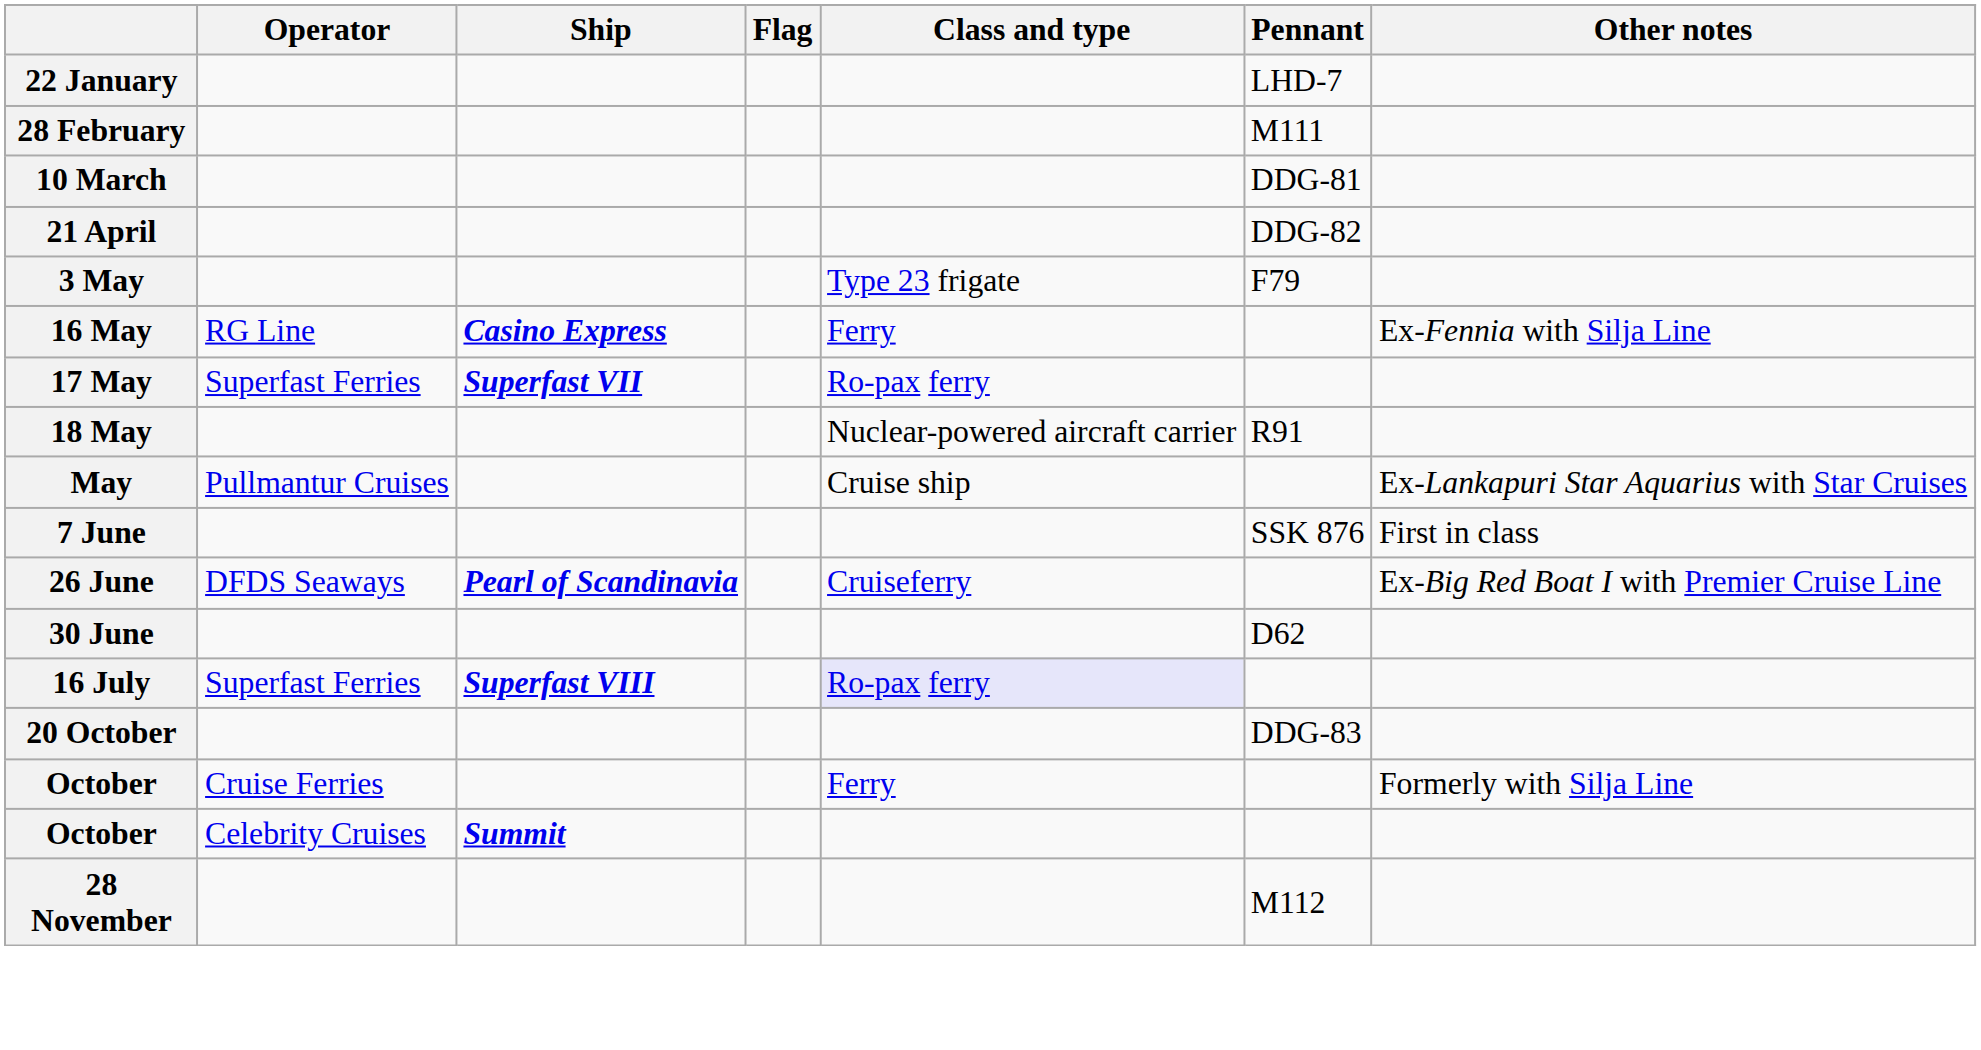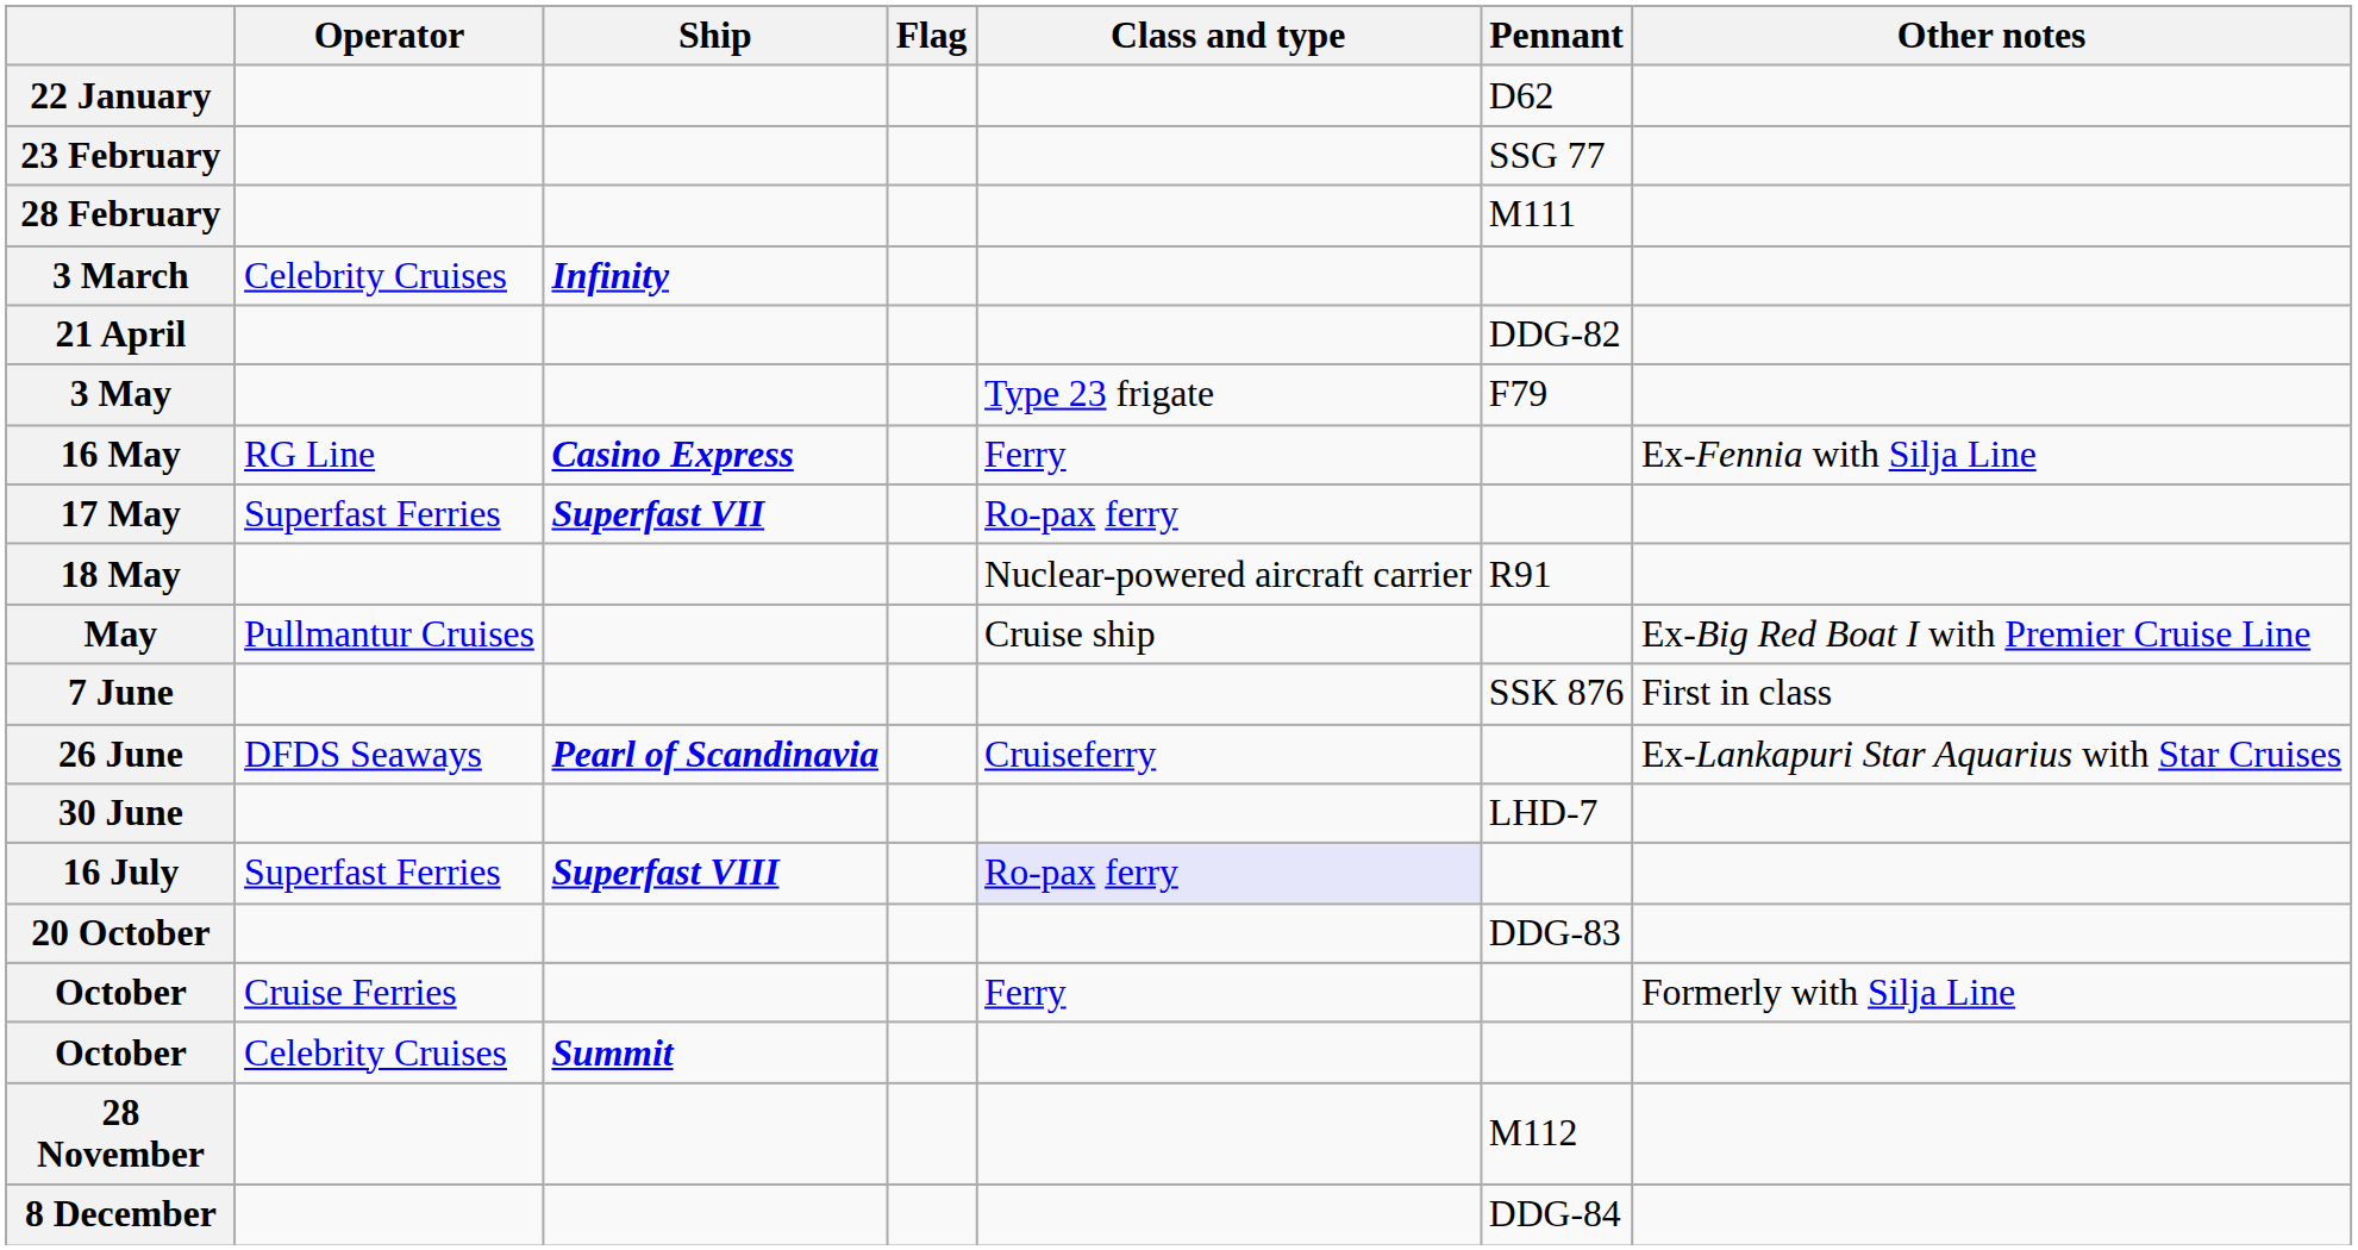22 January | Pennant: LHD-7 -> D62
+ row: 23 February | SSG 77
+ row: 3 March | Celebrity Cruises | Infinity
- row: 10 March | DDG-81
May | Other notes: Ex-Lankapuri Star Aquarius with Star Cruises -> Ex-Big Red Boat I with Premier Cruise Line
26 June | Other notes: Ex-Big Red Boat I with Premier Cruise Line -> Ex-Lankapuri Star Aquarius with Star Cruises
30 June | Pennant: D62 -> LHD-7
+ row: 8 December | DDG-84
